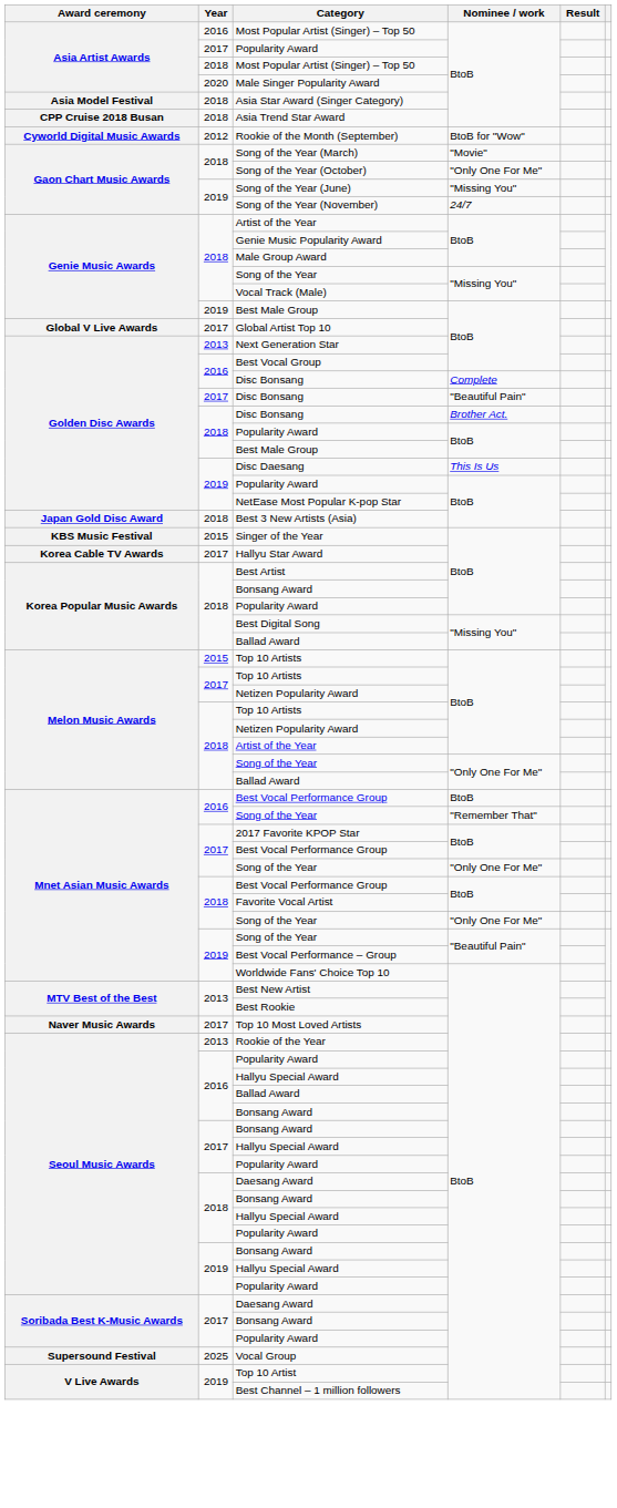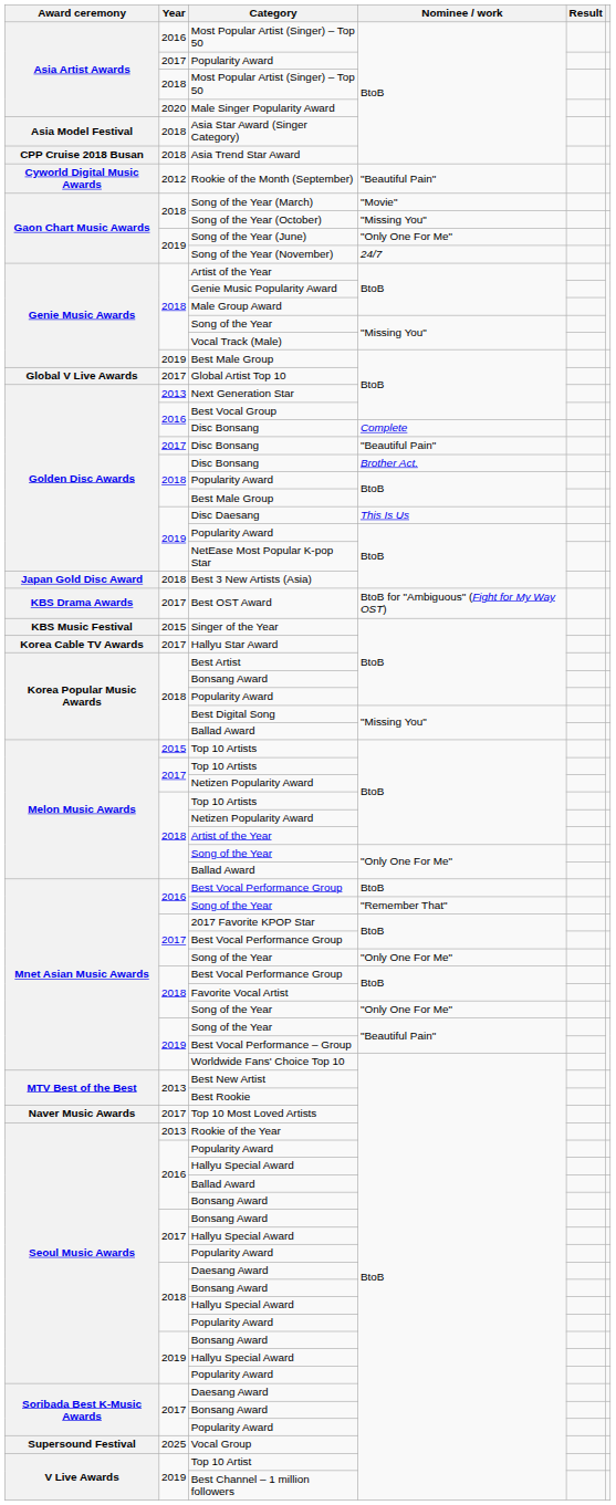Rookie of the Month (September) | Nominee / work: BtoB for "Wow" -> "Beautiful Pain"
Song of the Year (October) | Nominee / work: "Only One For Me" -> "Missing You"
Song of the Year (June) | Nominee / work: "Missing You" -> "Only One For Me"
+ row: KBS Drama Awards | 2017 | Best OST Award | BtoB for "Ambiguous" (Fight for My Way OST)
